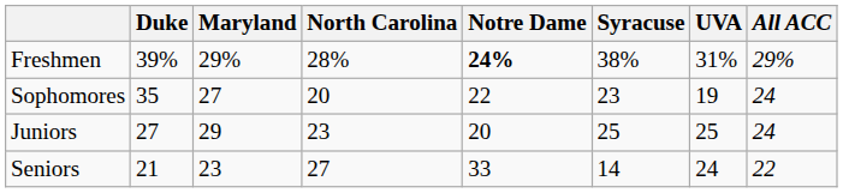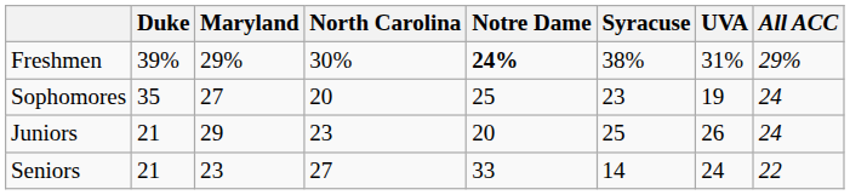Freshmen | North Carolina: 28% -> 30%
Sophomores | Notre Dame: 22 -> 25
Juniors | Duke: 27 -> 21
Juniors | UVA: 25 -> 26
